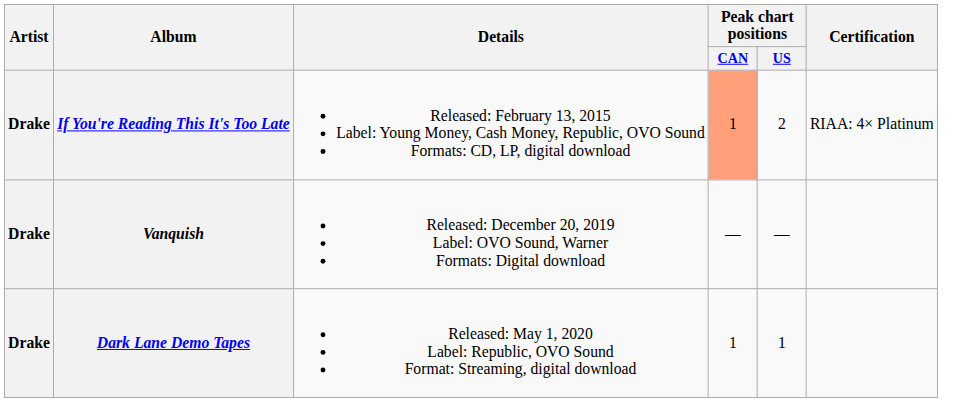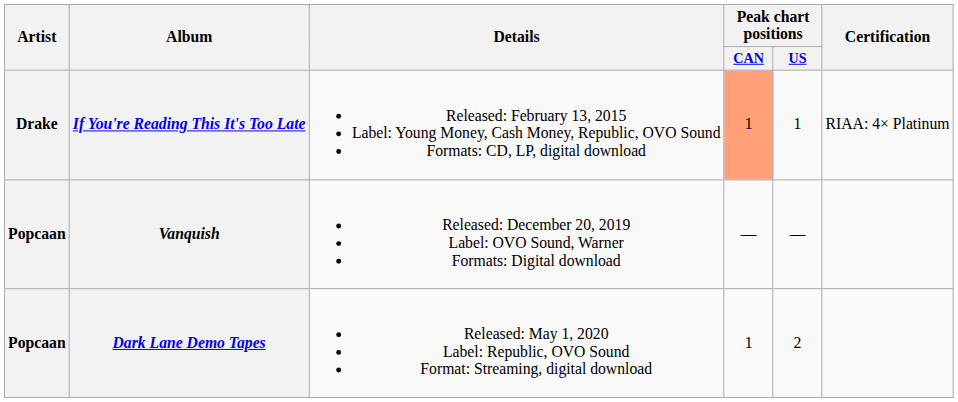If You're Reading This It's Too Late | Peak chart positions / US: 2 -> 1
Vanquish | Artist: Drake -> Popcaan
Dark Lane Demo Tapes | Artist: Drake -> Popcaan
Dark Lane Demo Tapes | Peak chart positions / US: 1 -> 2
